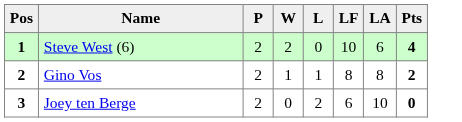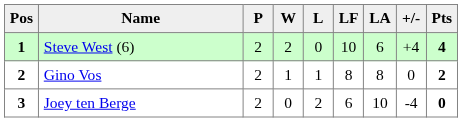+ column: +/- | +4 | 0 | -4
